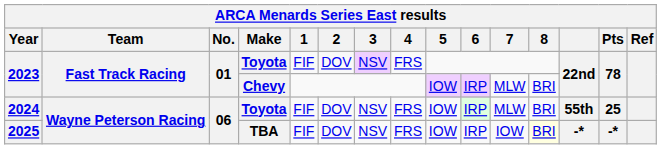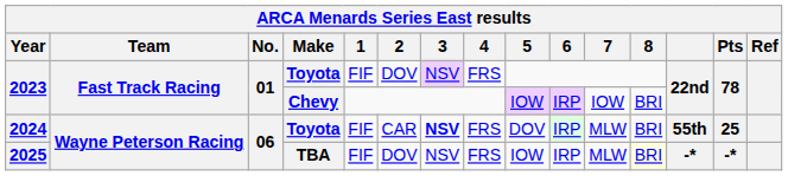2023 / Chevy | 7: MLW -> IOW
2024 | 2: DOV -> CAR
2024 | 3: normal -> bold
2024 | 5: IOW -> DOV
2025 | 7: IOW -> MLW
